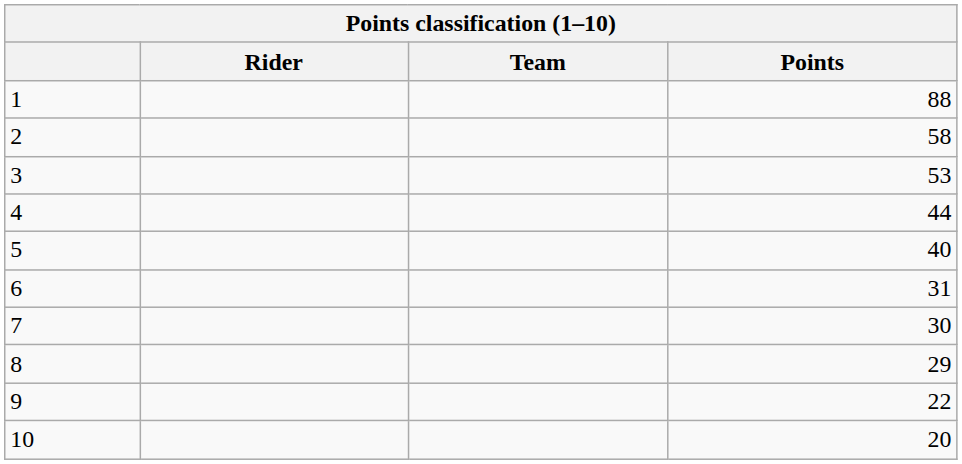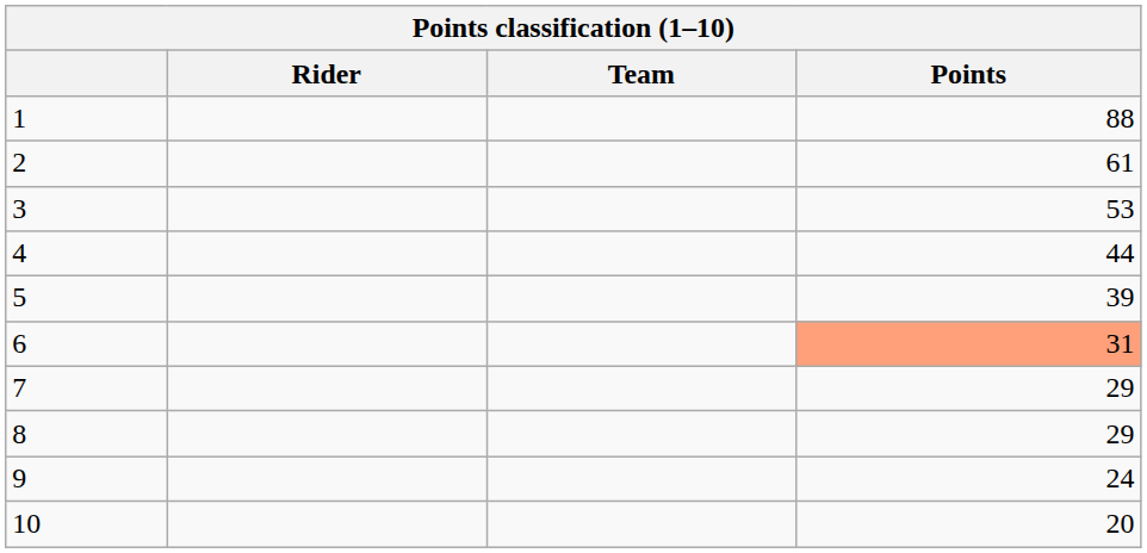2 | Points: 58 -> 61
5 | Points: 40 -> 39
6 | Points: no background -> lightsalmon background
7 | Points: 30 -> 29
9 | Points: 22 -> 24
